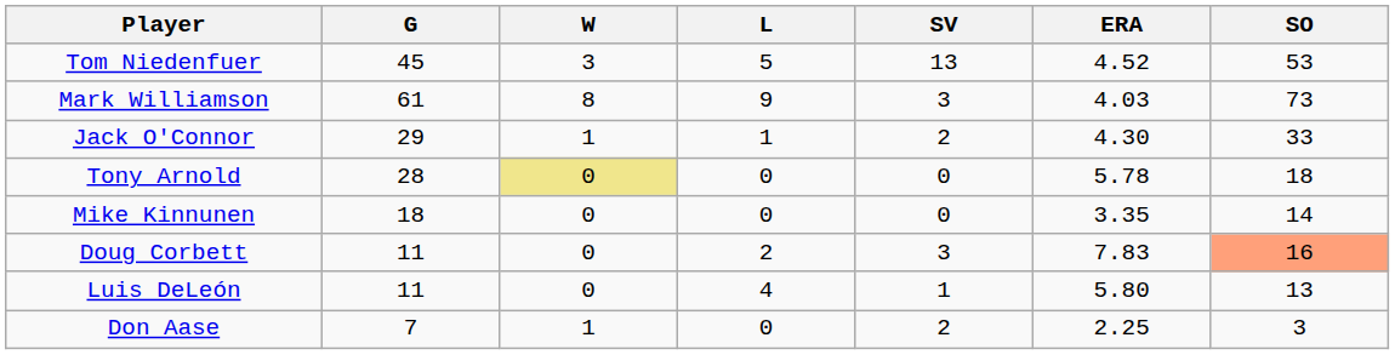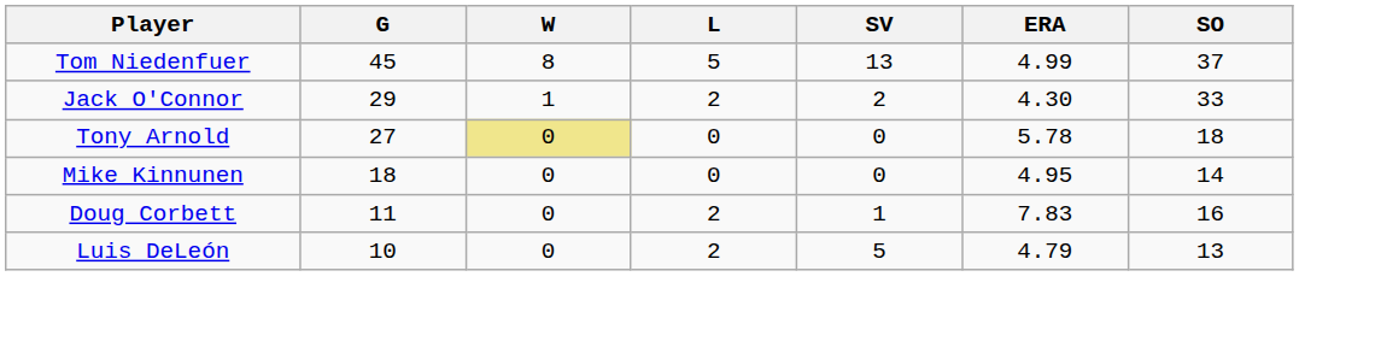Tom Niedenfuer | W: 3 -> 8
Tom Niedenfuer | ERA: 4.52 -> 4.99
Tom Niedenfuer | SO: 53 -> 37
- row: Mark Williamson | 61 | 8 | 9 | 3 | 4.03 | 73
Jack O'Connor | L: 1 -> 2
Tony Arnold | G: 28 -> 27
Mike Kinnunen | ERA: 3.35 -> 4.95
Doug Corbett | SV: 3 -> 1
Doug Corbett | SO: lightsalmon background -> no background
Luis DeLeón | G: 11 -> 10
Luis DeLeón | L: 4 -> 2
Luis DeLeón | SV: 1 -> 5
Luis DeLeón | ERA: 5.80 -> 4.79
- row: Don Aase | 7 | 1 | 0 | 2 | 2.25 | 3
